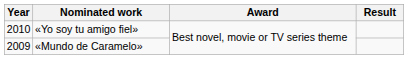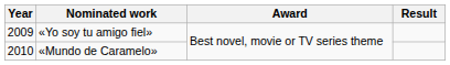«Yo soy tu amigo fiel» | Year: 2010 -> 2009
«Mundo de Caramelo» | Year: 2009 -> 2010
